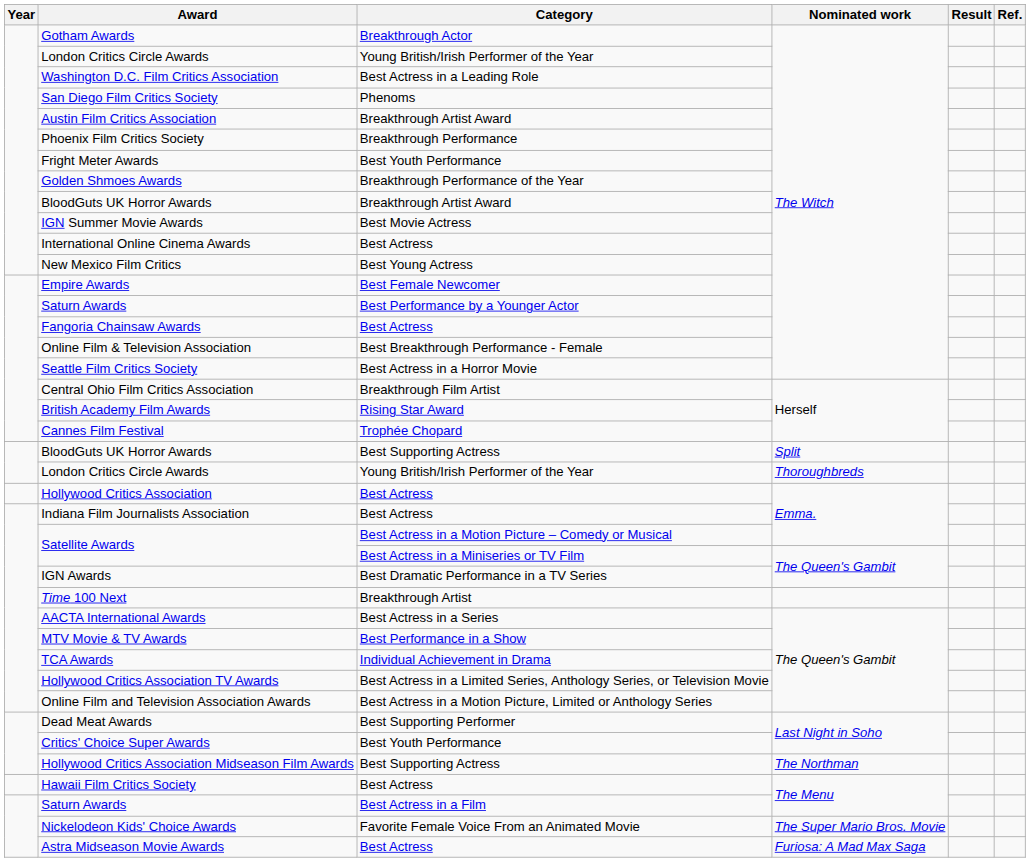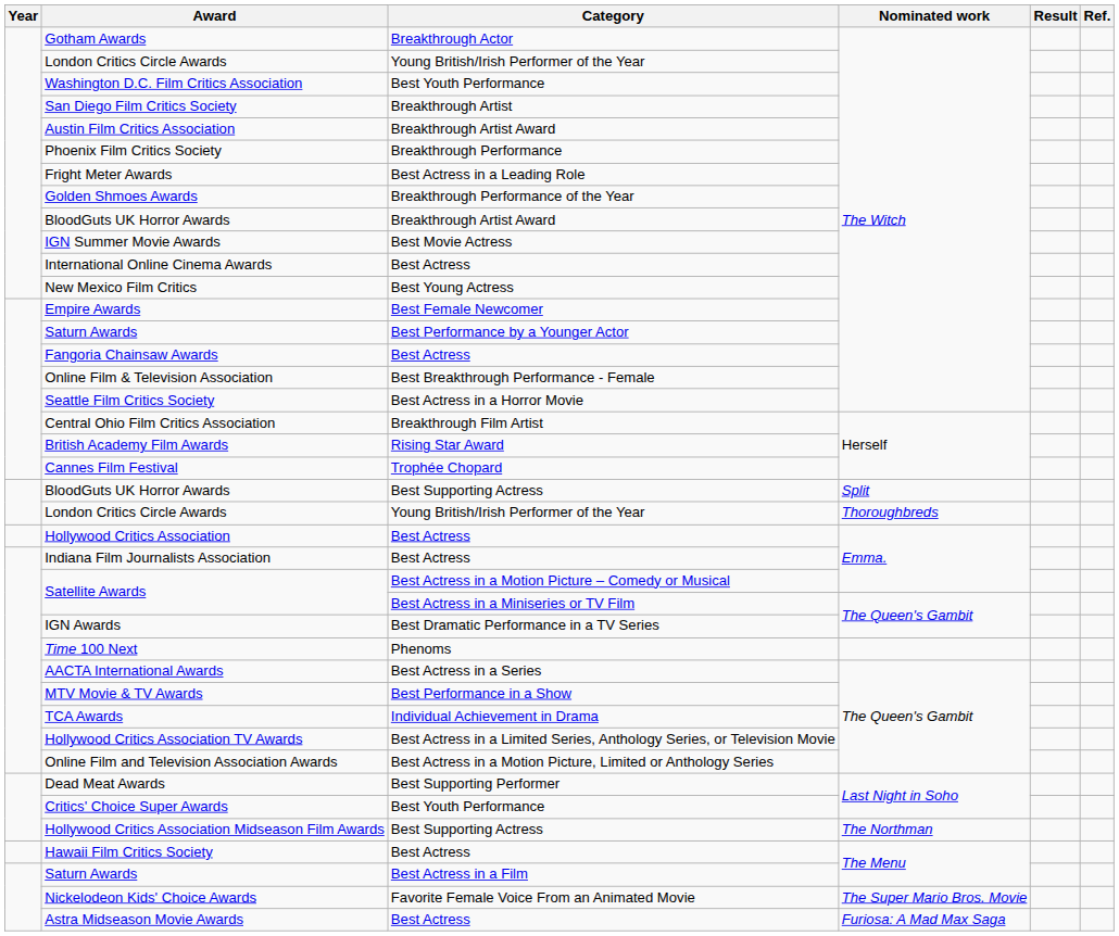Washington D.C. Film Critics Association | Category: Best Actress in a Leading Role -> Best Youth Performance
San Diego Film Critics Society | Category: Phenoms -> Breakthrough Artist
Fright Meter Awards | Category: Best Youth Performance -> Best Actress in a Leading Role
Time 100 Next | Category: Breakthrough Artist -> Phenoms
